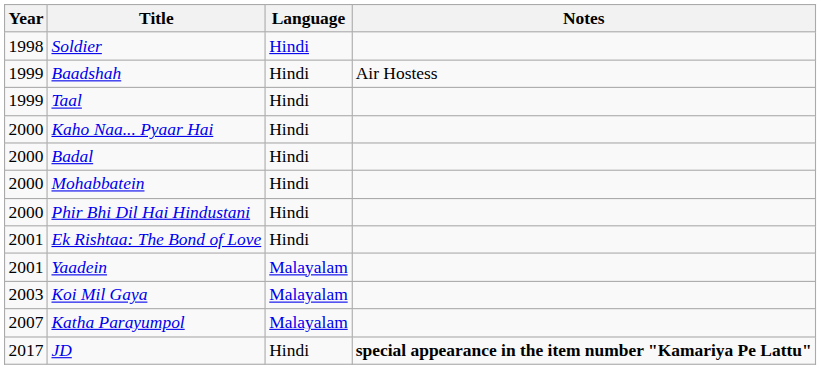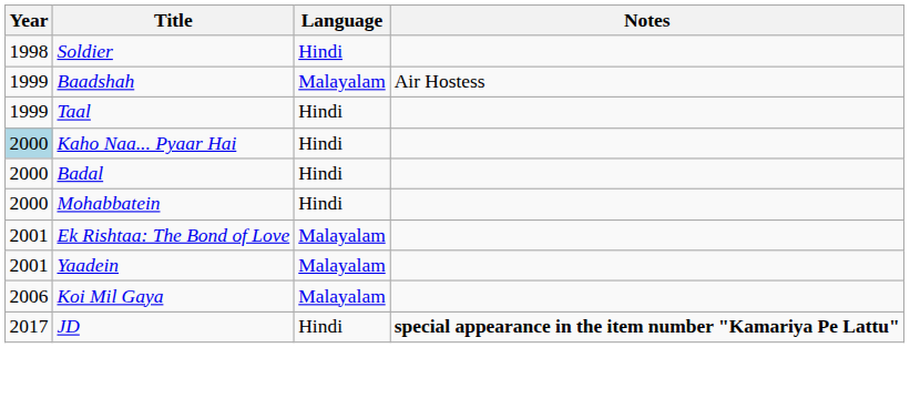Baadshah | Language: Hindi -> Malayalam
Kaho Naa... Pyaar Hai | Year: no background -> lightblue background
- row: 2000 | Phir Bhi Dil Hai Hindustani | Hindi
Ek Rishtaa: The Bond of Love | Language: Hindi -> Malayalam
Koi Mil Gaya | Year: 2003 -> 2006
- row: 2007 | Katha Parayumpol | Malayalam
